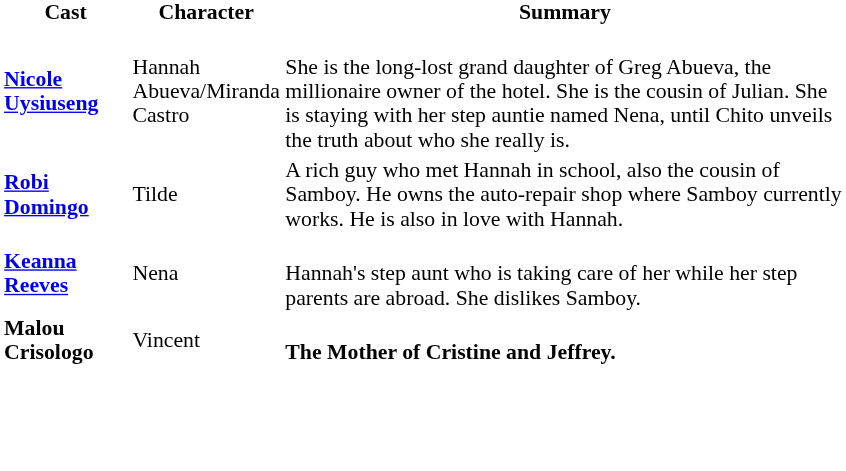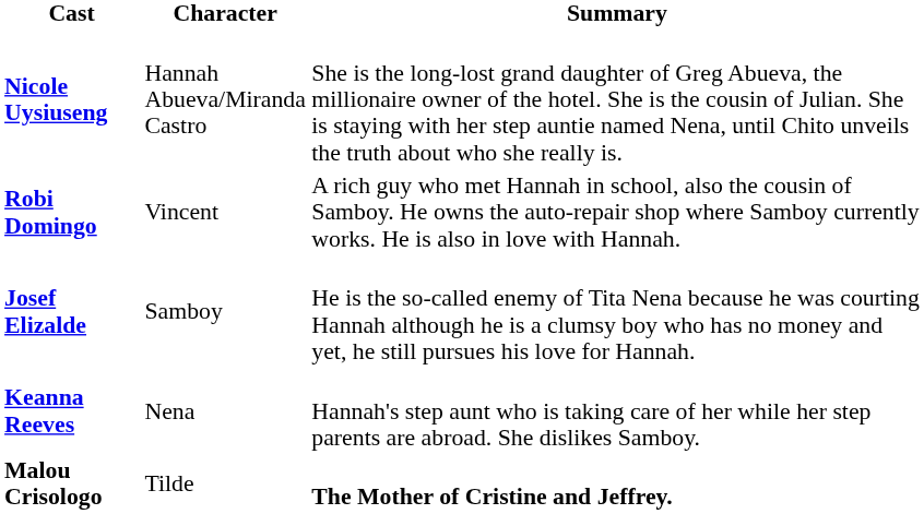Robi Domingo | Character: Tilde -> Vincent
+ row: Josef Elizalde | Samboy | He is the so-called enemy of Tita Nena because he was courting Hannah although he is a clumsy boy who has no money and yet, he still pursues his love for Hannah.
Malou Crisologo | Character: Vincent -> Tilde
